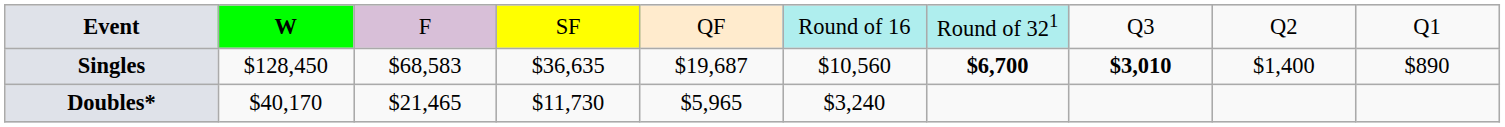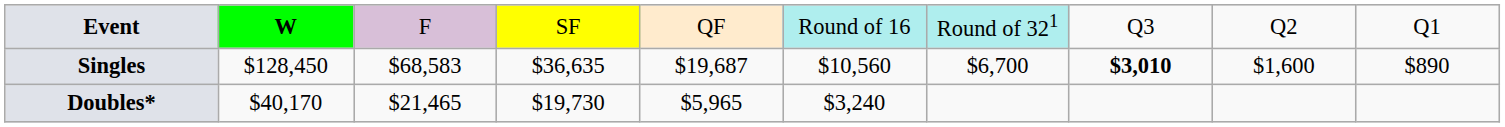Singles | column 7: bold -> normal
Singles | column 9: $1,400 -> $1,600
Doubles* | column 4: $11,730 -> $19,730
